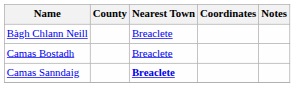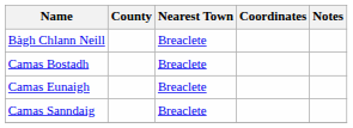+ row: Camas Eunaigh | Breaclete
Camas Sanndaig | Nearest Town: bold -> normal
